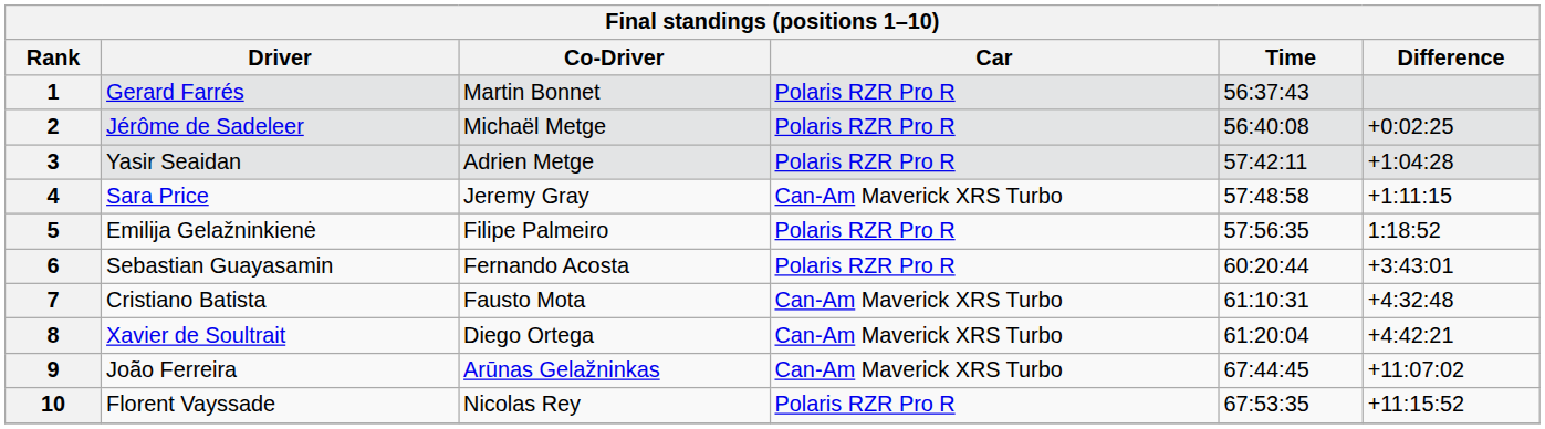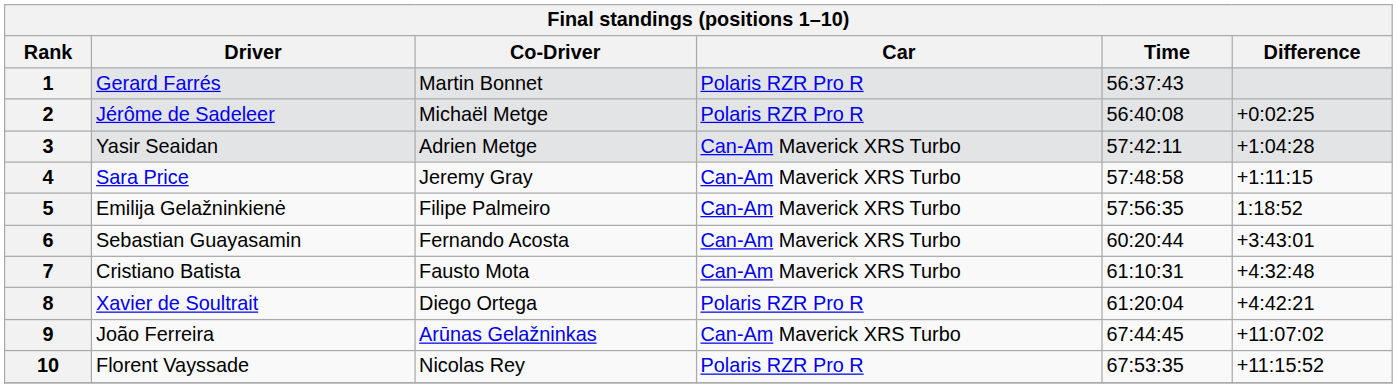3 | Car: Polaris RZR Pro R -> Can-Am Maverick XRS Turbo
5 | Car: Polaris RZR Pro R -> Can-Am Maverick XRS Turbo
6 | Car: Polaris RZR Pro R -> Can-Am Maverick XRS Turbo
8 | Car: Can-Am Maverick XRS Turbo -> Polaris RZR Pro R
